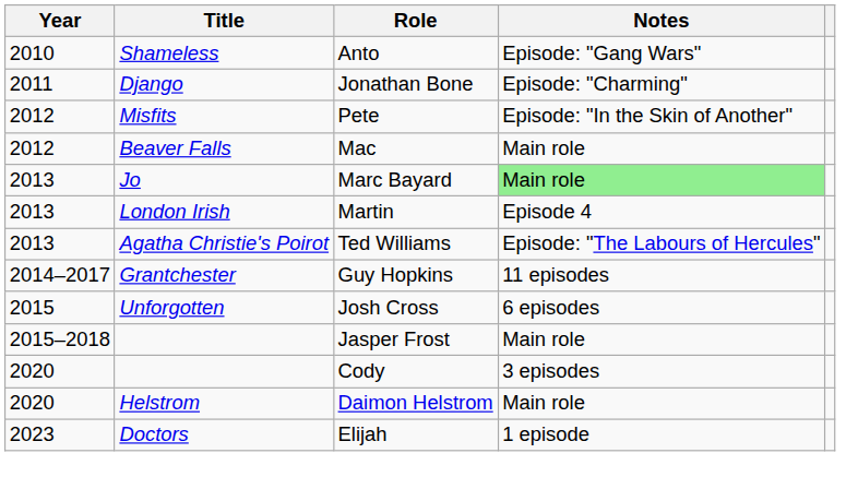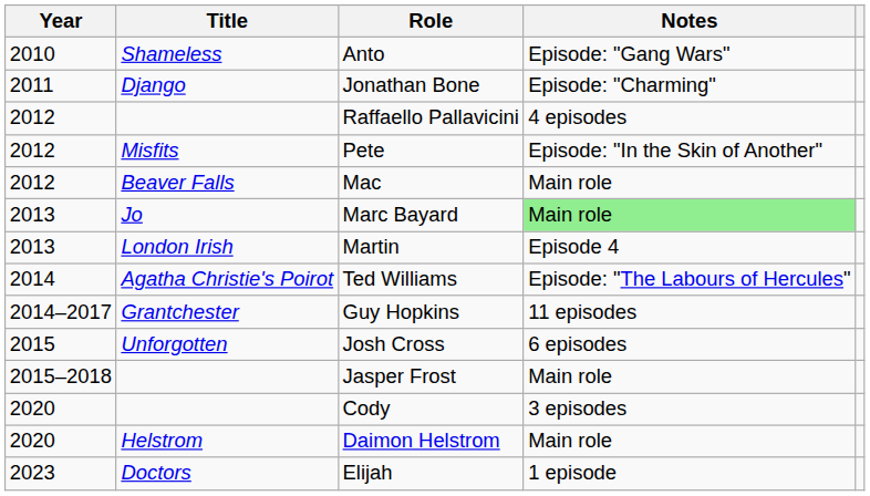+ row: 2012 | Raffaello Pallavicini | 4 episodes
Ted Williams | Year: 2013 -> 2014
